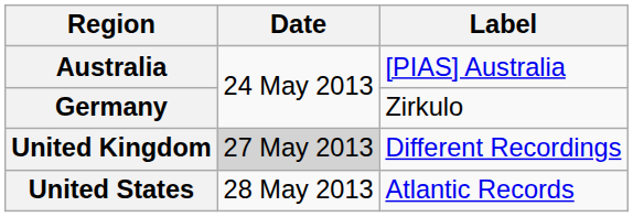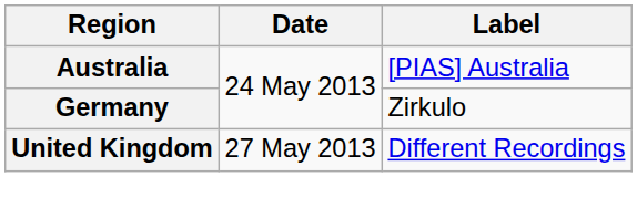United Kingdom | Date: lightgrey background -> no background
- row: United States | 28 May 2013 | Atlantic Records
